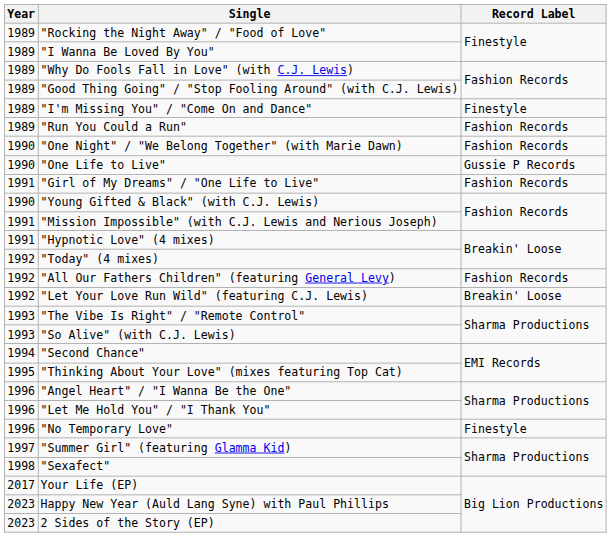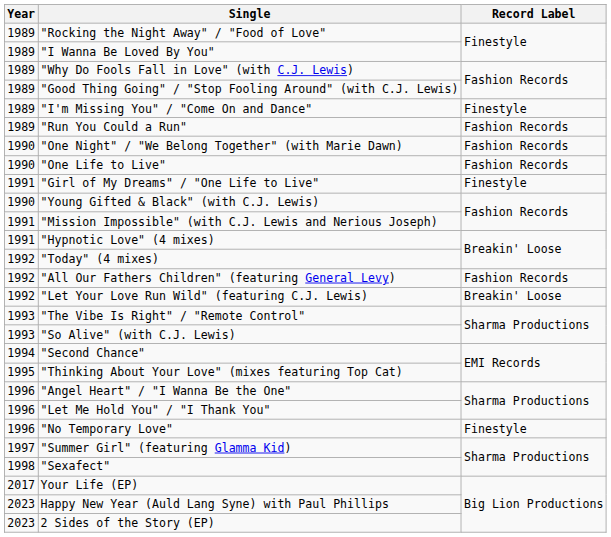"One Life to Live" | Record Label: Gussie P Records -> Fashion Records
"Girl of My Dreams" / "One Life to Live" | Record Label: Fashion Records -> Finestyle
